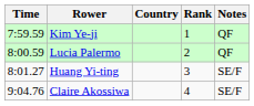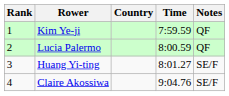columns swapped: Rank <-> Time
